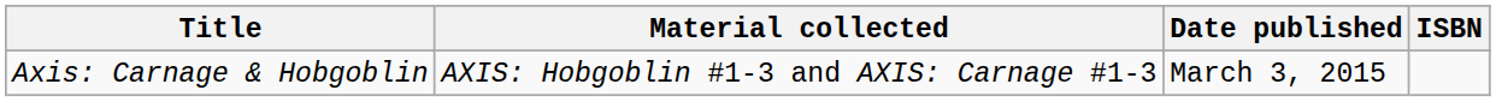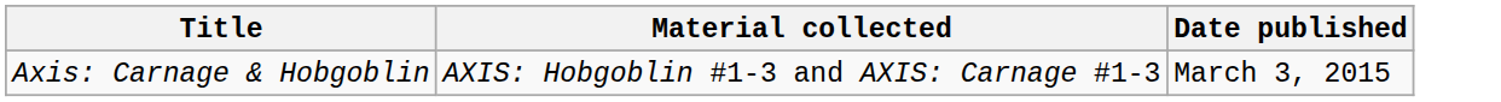- column: ISBN
